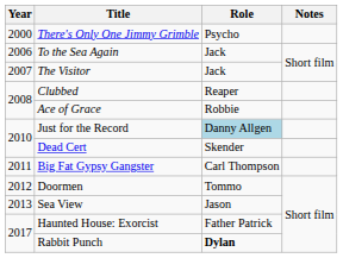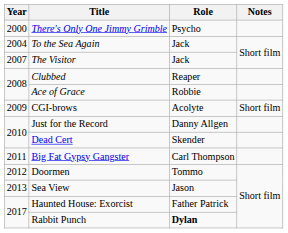To the Sea Again | Year: 2006 -> 2004
+ row: 2009 | CGI-brows | Acolyte | Short film
Just for the Record | Role: lightblue background -> no background
